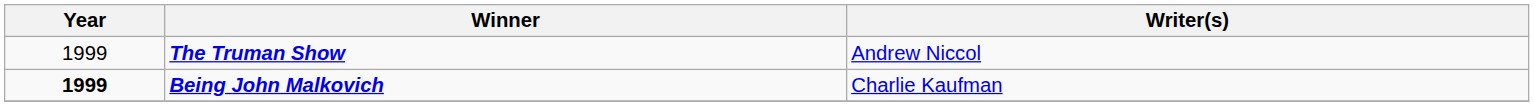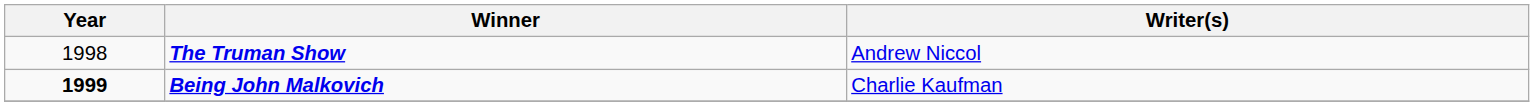The Truman Show | Year: 1999 -> 1998
